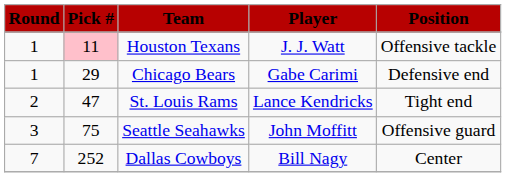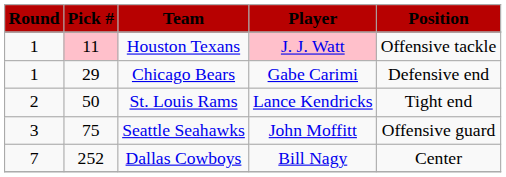Houston Texans | Player: no background -> pink background
St. Louis Rams | Pick #: 47 -> 50
